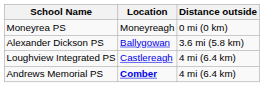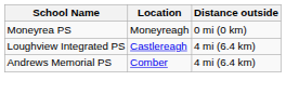- row: Alexander Dickson PS | Ballygowan | 3.6 mi (5.8 km)
Andrews Memorial PS | Location: bold -> normal
